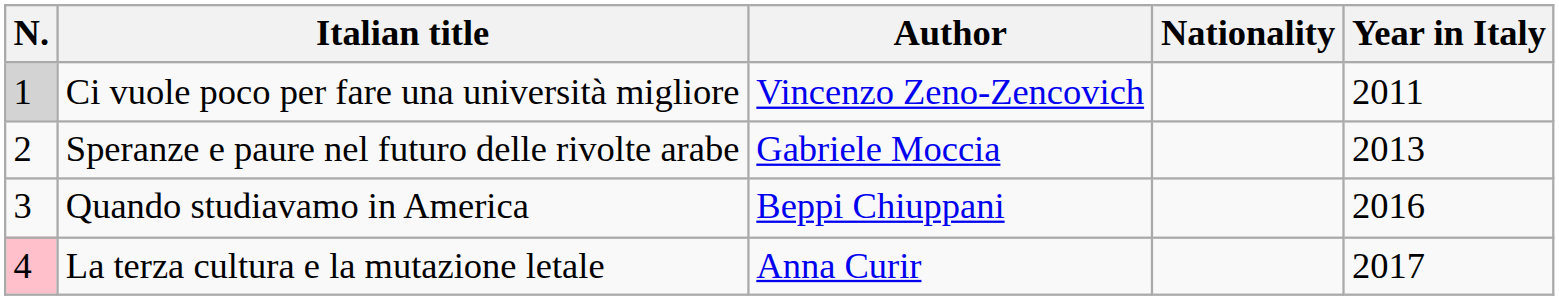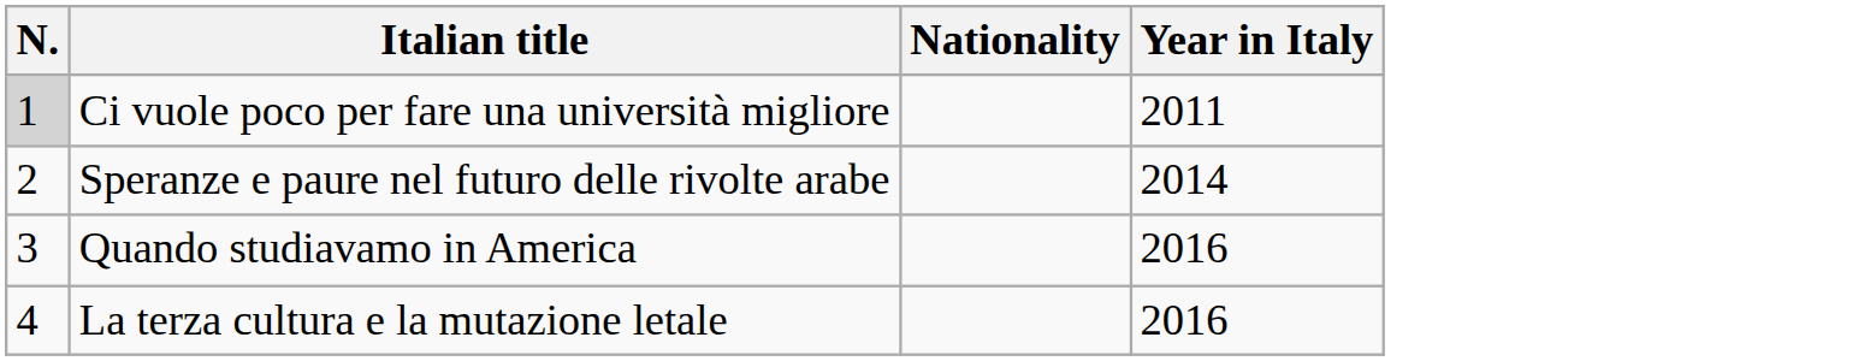- column: Author | Vincenzo Zeno-Zencovich | Gabriele Moccia | Beppi Chiuppani | Anna Curir
Speranze e paure nel futuro delle rivolte arabe | Year in Italy: 2013 -> 2014
La terza cultura e la mutazione letale | N.: pink background -> no background
La terza cultura e la mutazione letale | Year in Italy: 2017 -> 2016
